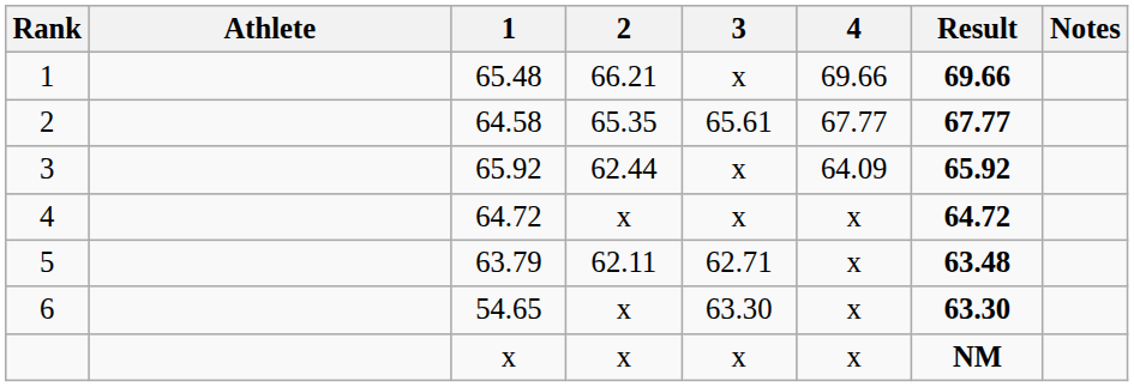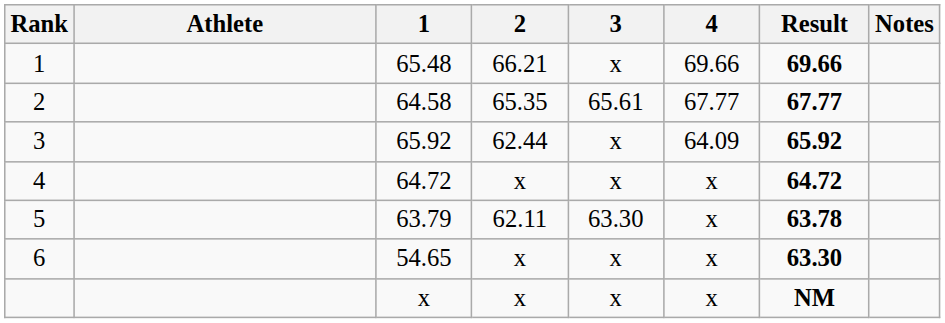5 | 3: 62.71 -> 63.30
5 | Result: 63.48 -> 63.78
6 | 3: 63.30 -> x
